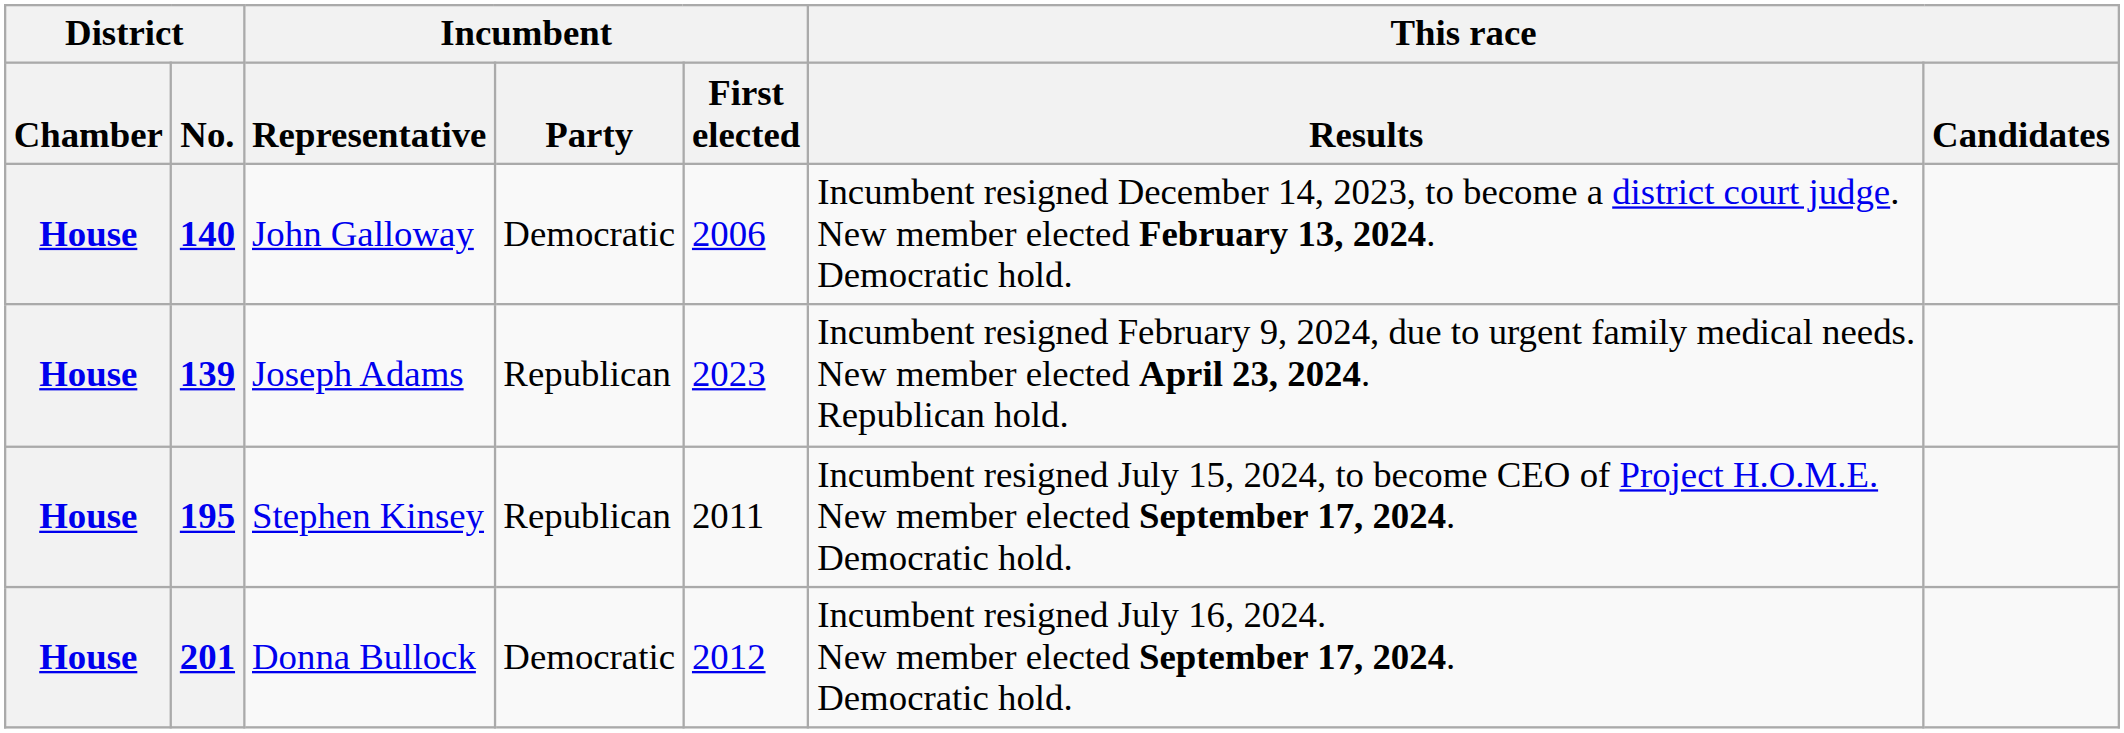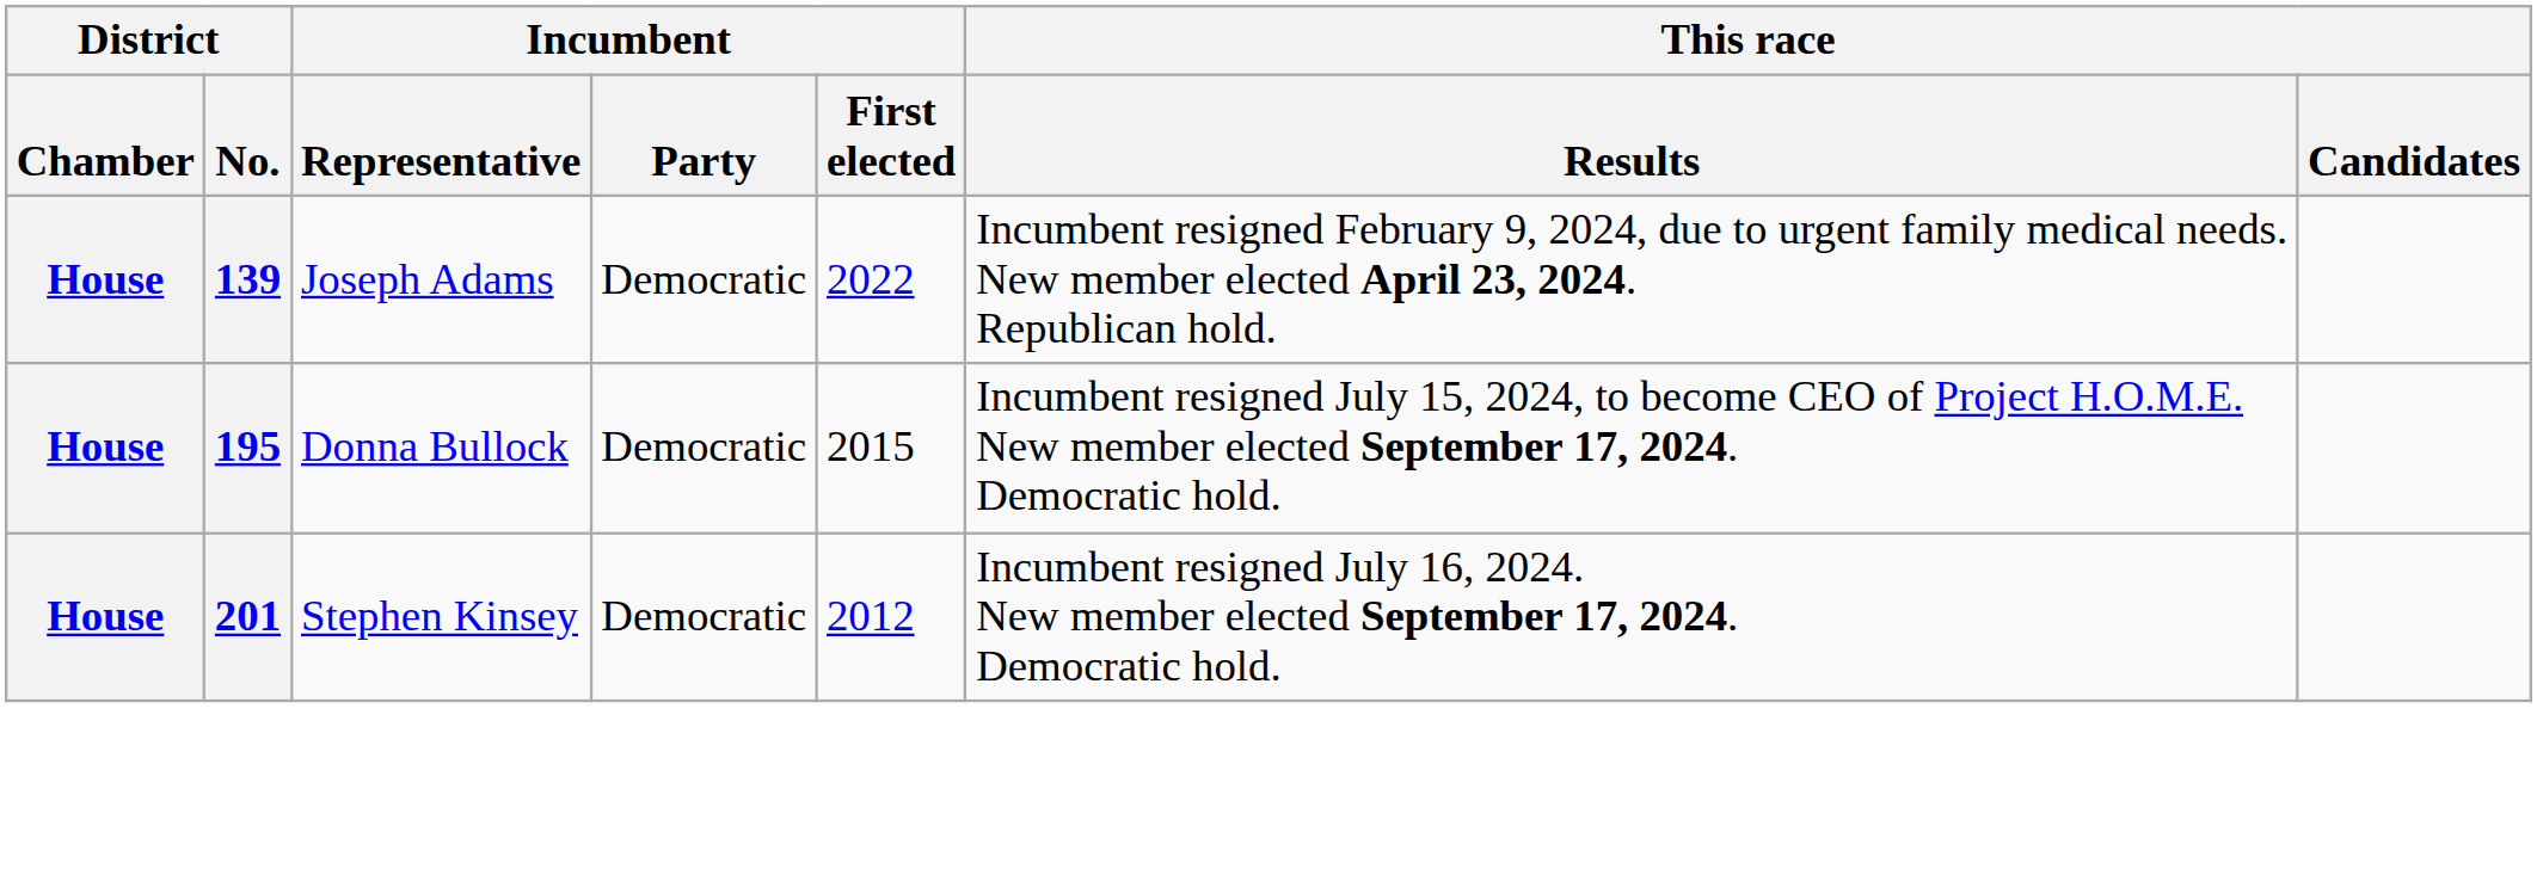- row: House | 140 | John Galloway | Democratic | 2006 | Incumbent resigned December 14, 2023, to become a district court judge. New member elected February 13, 2024. Democratic hold.
139 | Incumbent / Party: Republican -> Democratic
139 | Incumbent / First elected: 2023 -> 2022
195 | Incumbent / Representative: Stephen Kinsey -> Donna Bullock
195 | Incumbent / Party: Republican -> Democratic
195 | Incumbent / First elected: 2011 -> 2015
201 | Incumbent / Representative: Donna Bullock -> Stephen Kinsey
